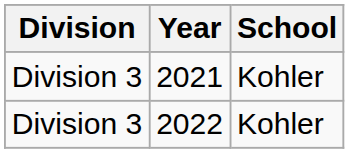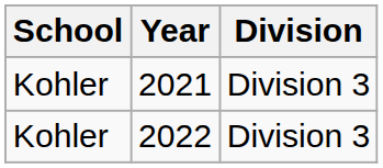columns swapped: School <-> Division
